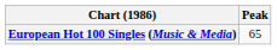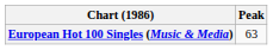European Hot 100 Singles (Music & Media) | Peak: 65 -> 63
